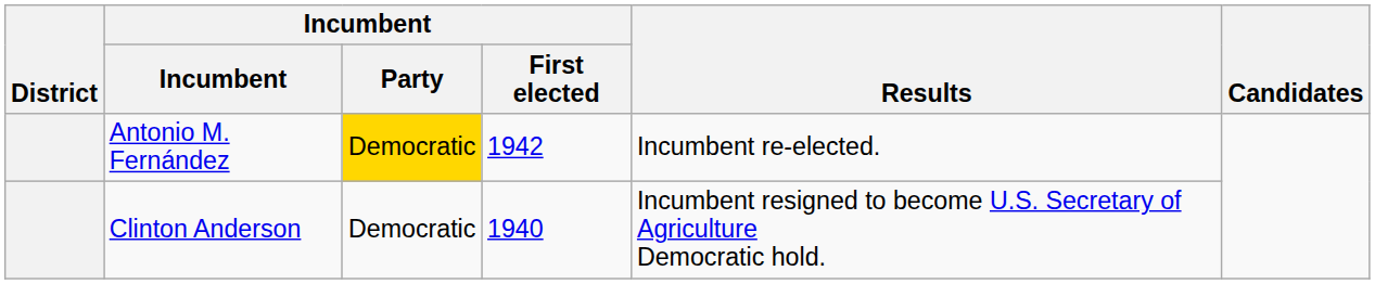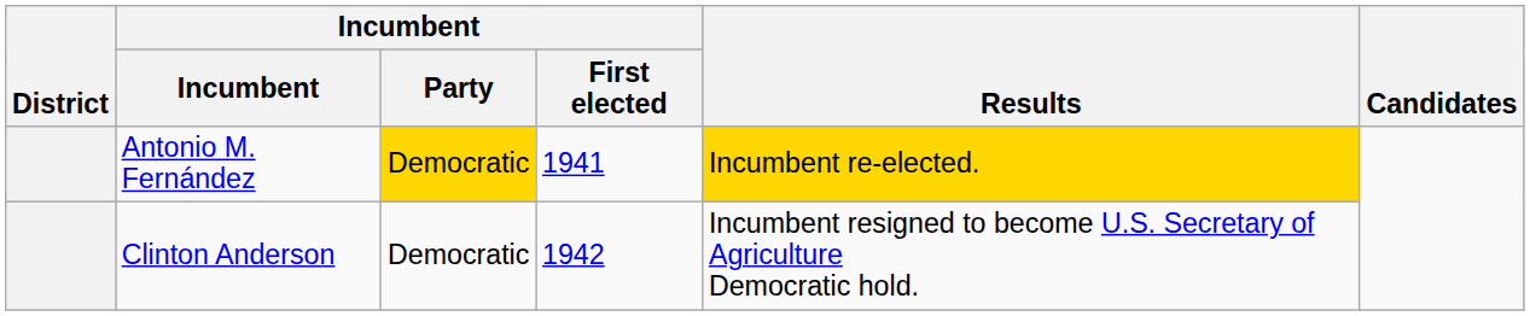Antonio M. Fernández | Incumbent / First elected: 1942 -> 1941
Antonio M. Fernández | Results: no background -> gold background
Clinton Anderson | Incumbent / First elected: 1940 -> 1942
